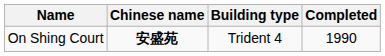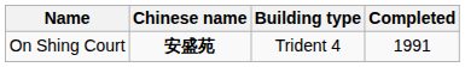On Shing Court | Completed: 1990 -> 1991
